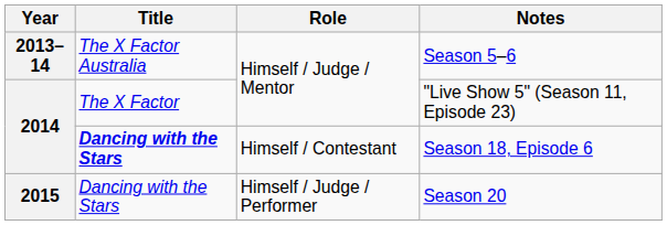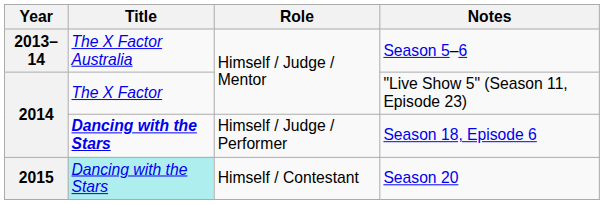Season 18, Episode 6 | Role: Himself / Contestant -> Himself / Judge / Performer
Season 20 | Title: no background -> paleturquoise background
Season 20 | Role: Himself / Judge / Performer -> Himself / Contestant
